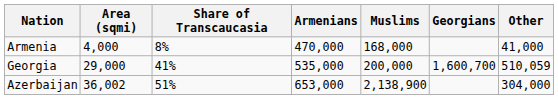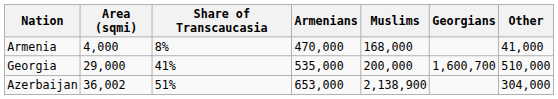Georgia | Other: 510,059 -> 510,000
